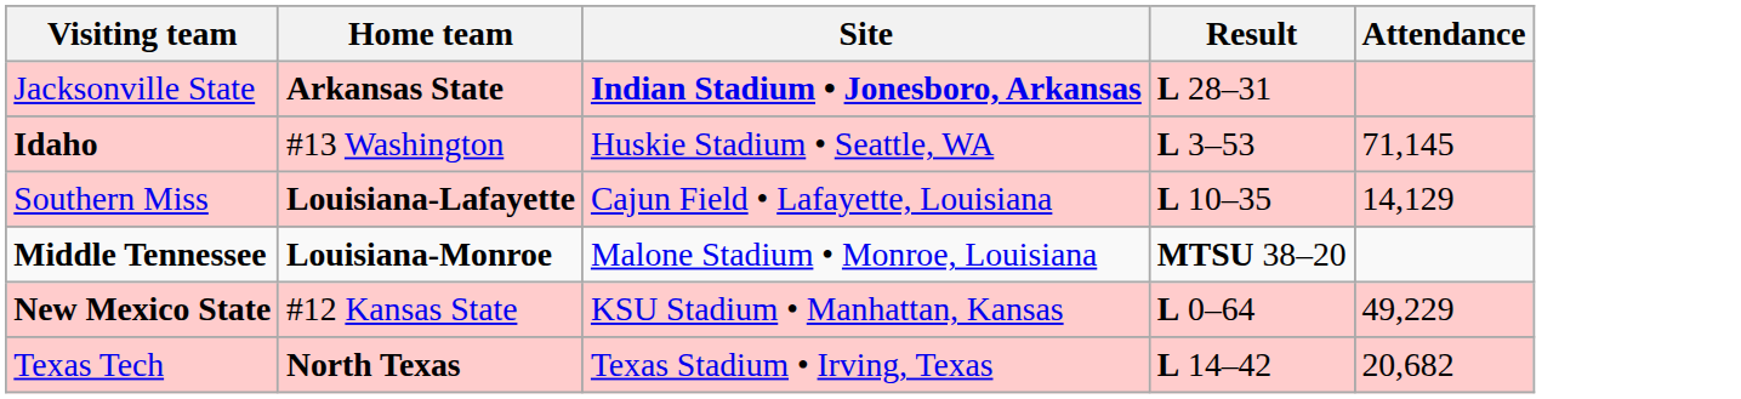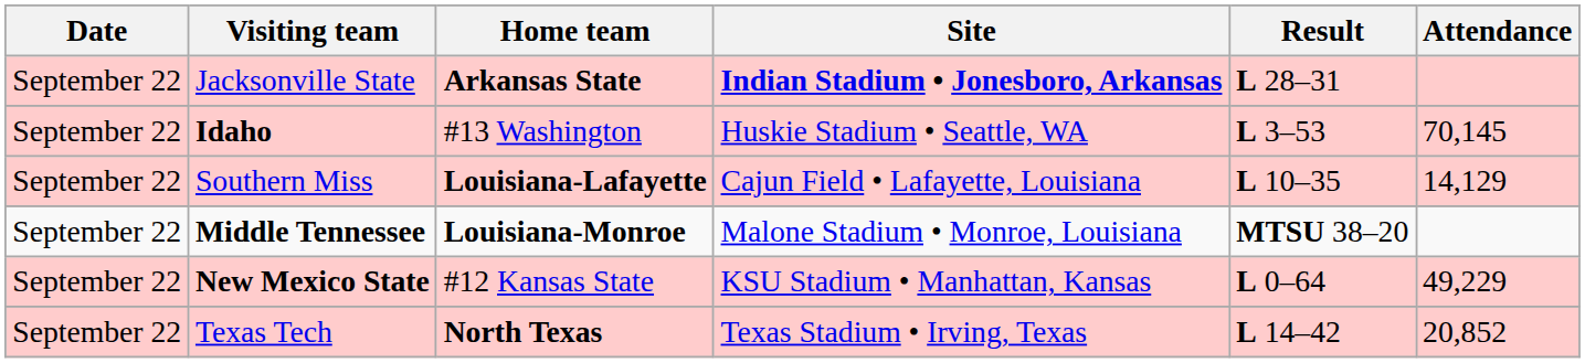+ column: Date | September 22 | September 22 | September 22 | September 22 | September 22 | September 22
Idaho | Attendance: 71,145 -> 70,145
Texas Tech | Attendance: 20,682 -> 20,852
